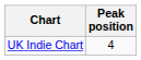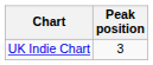UK Indie Chart | Peak position: 4 -> 3
